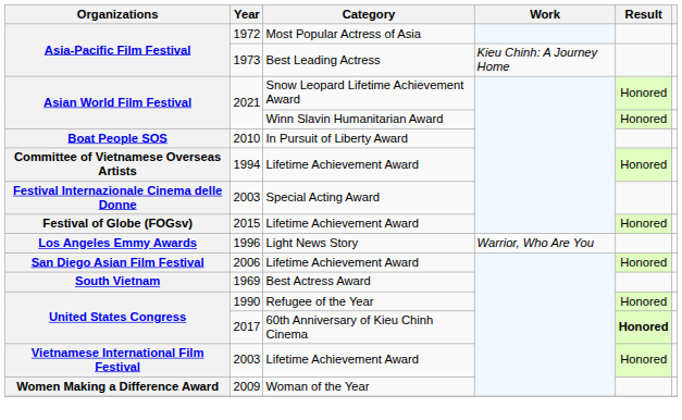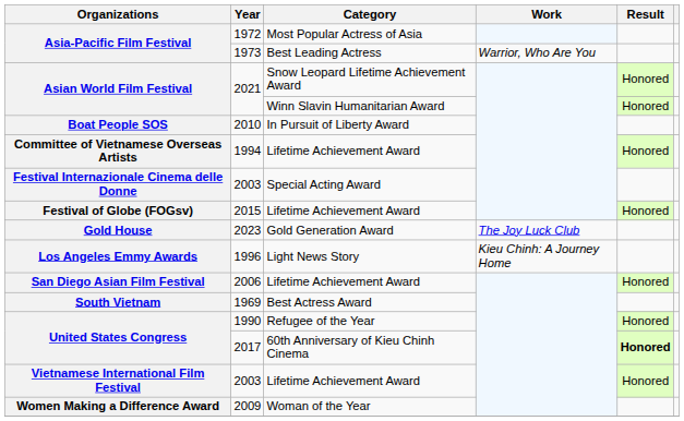1973 | Work: Kieu Chinh: A Journey Home -> Warrior, Who Are You
+ row: Gold House | 2023 | Gold Generation Award | The Joy Luck Club
1996 | Work: Warrior, Who Are You -> Kieu Chinh: A Journey Home
